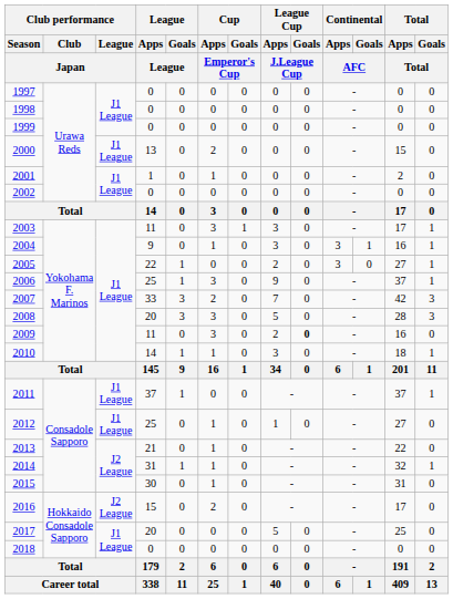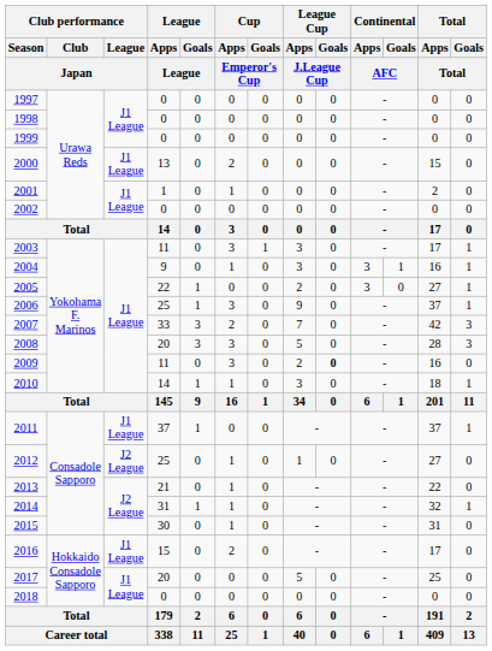2012 | Club performance / League / Japan: J1 League -> J2 League
2016 | Club performance / League / Japan: J2 League -> J1 League
